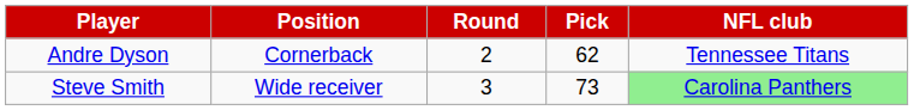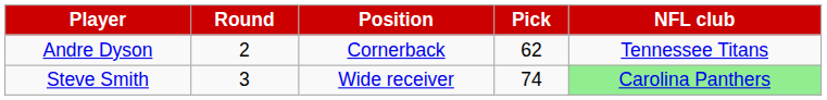columns swapped: Position <-> Round
Steve Smith | Pick: 73 -> 74
